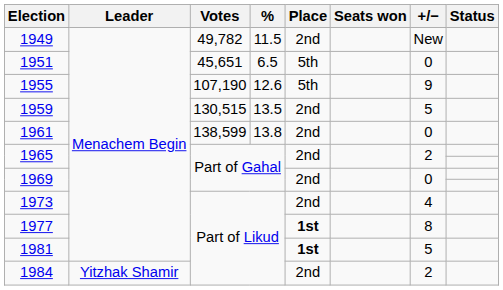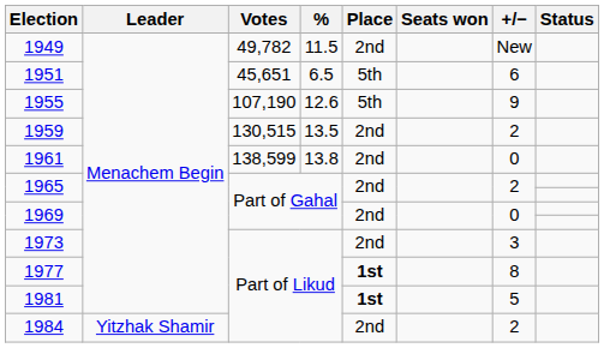1951 | +/−: 0 -> 6
1959 | +/−: 5 -> 2
1973 | +/−: 4 -> 3
